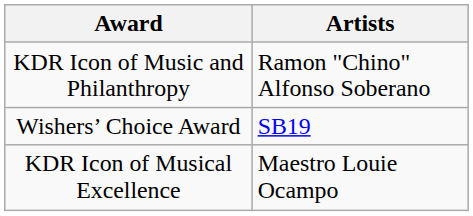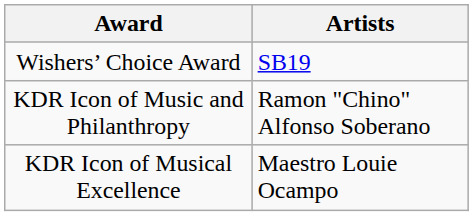rows swapped: Wishers’ Choice Award <-> KDR Icon of Music and Philanthropy
